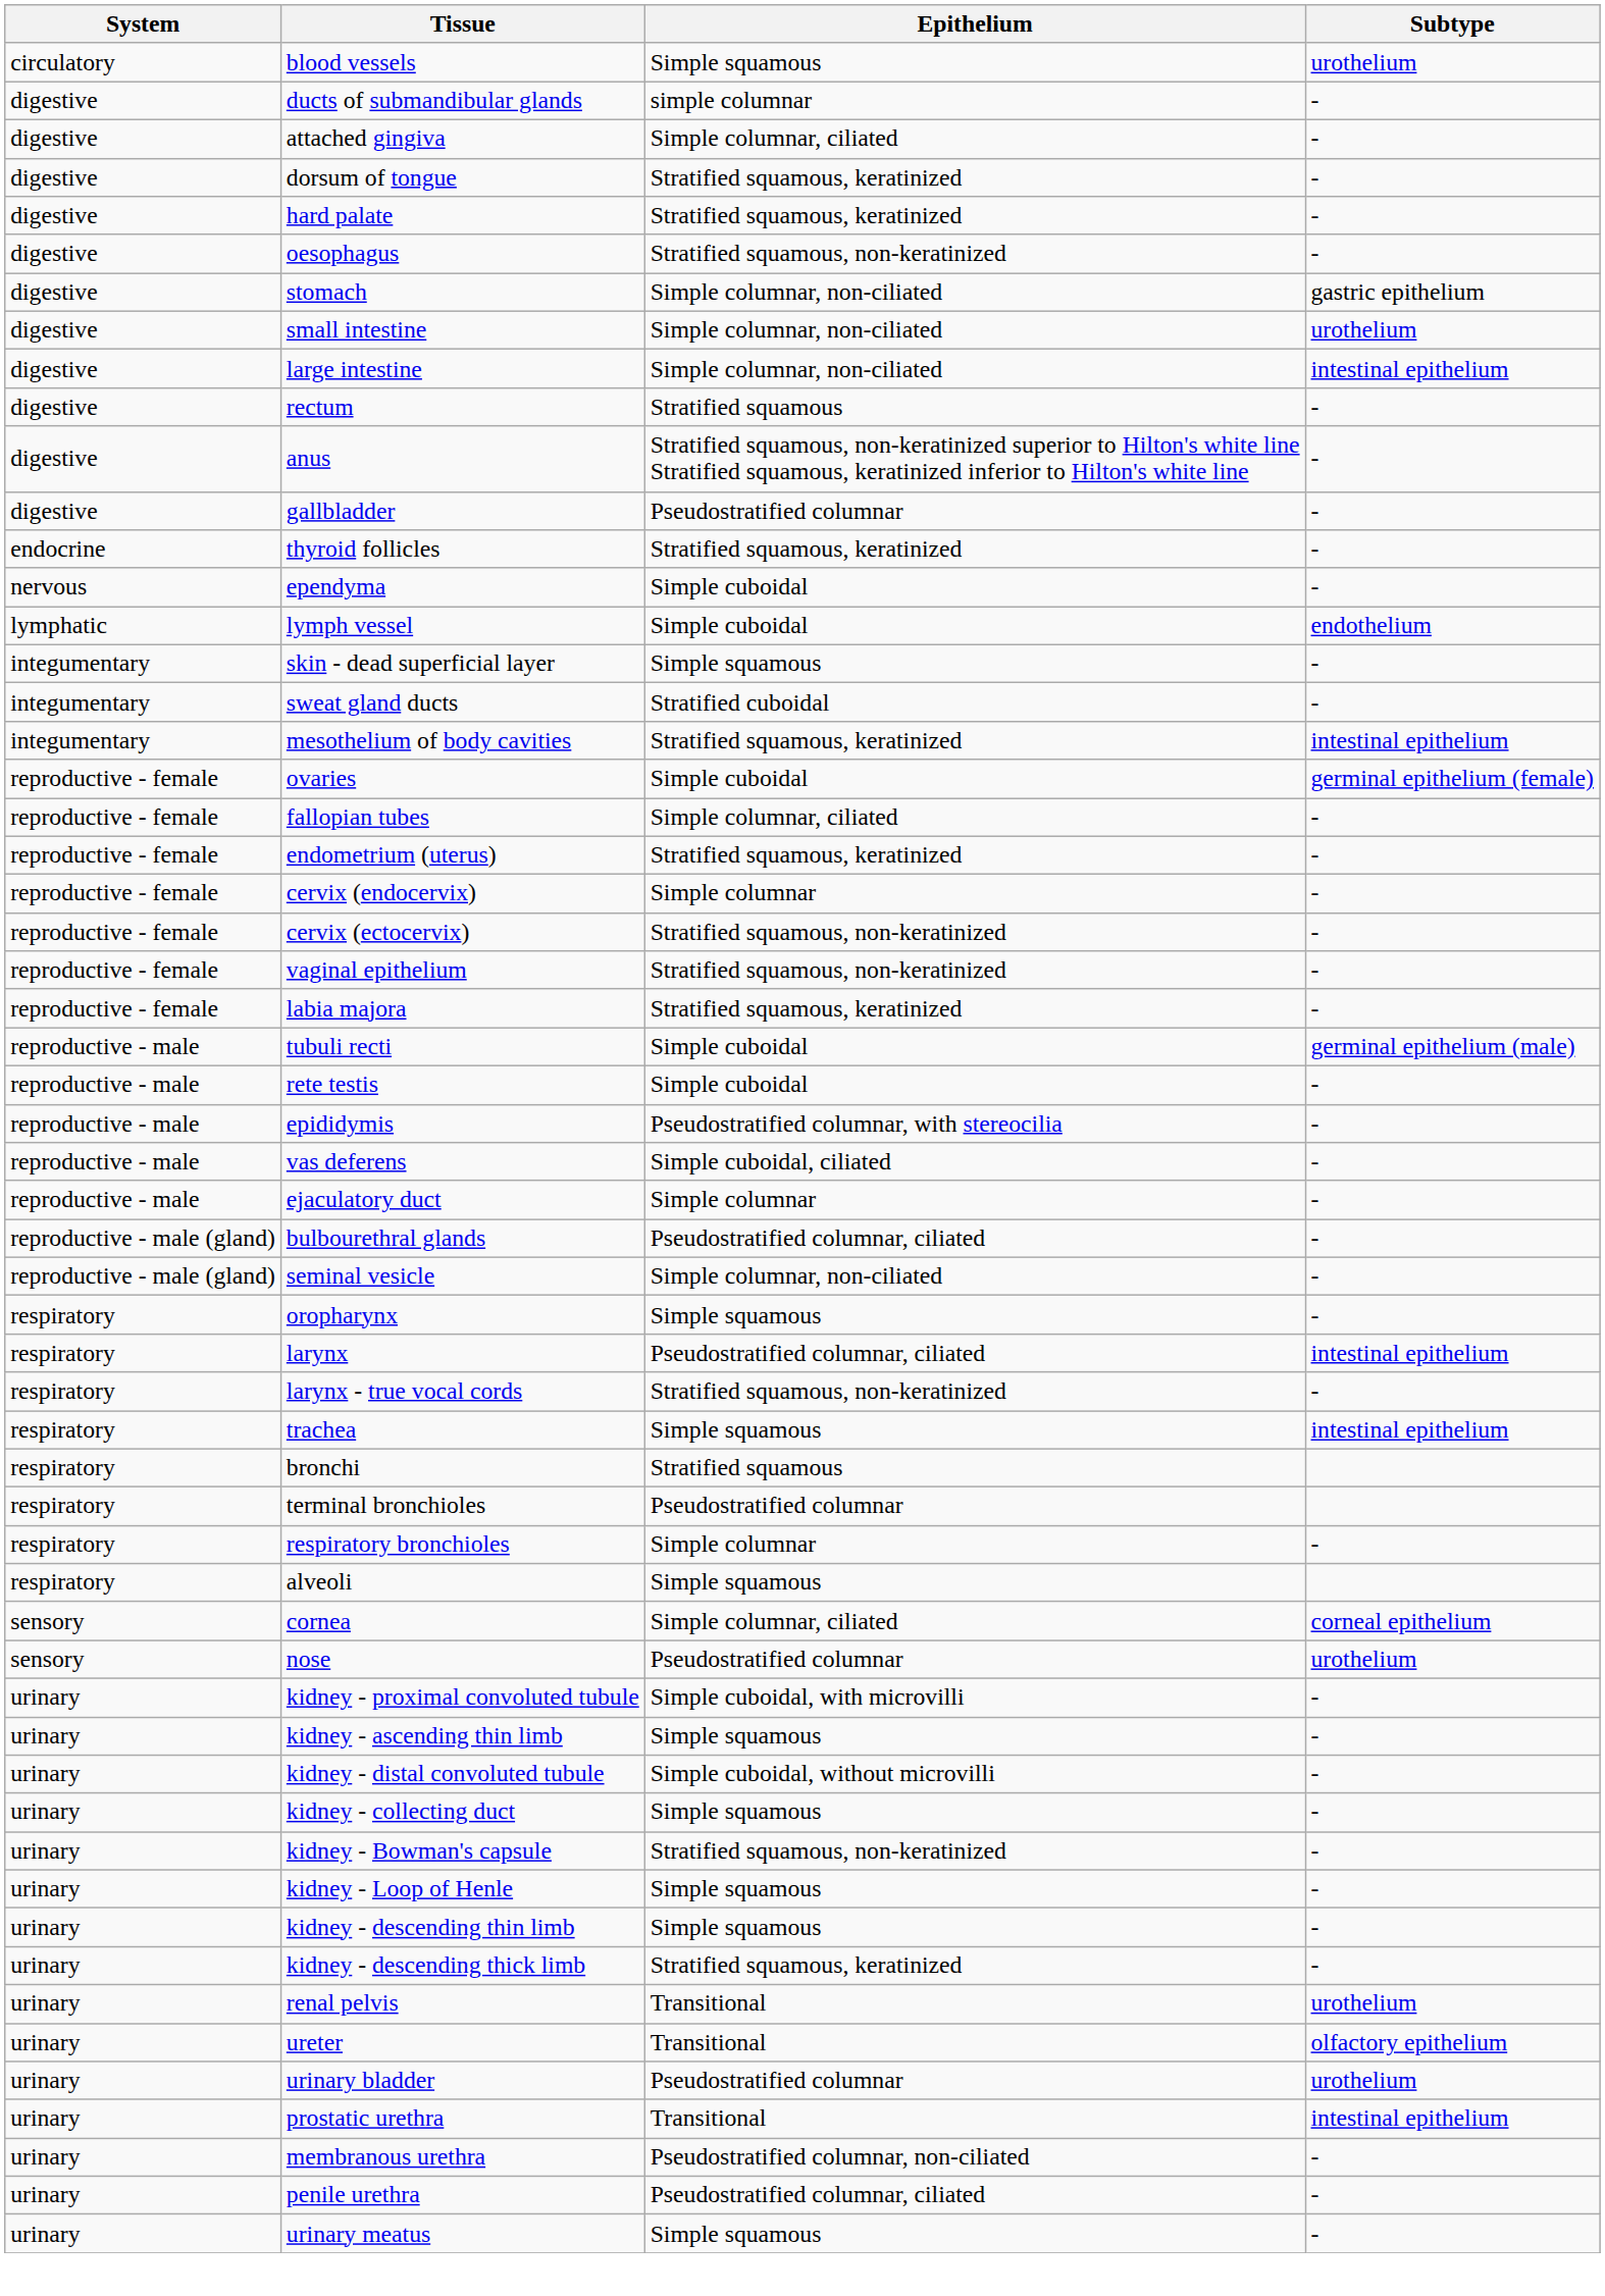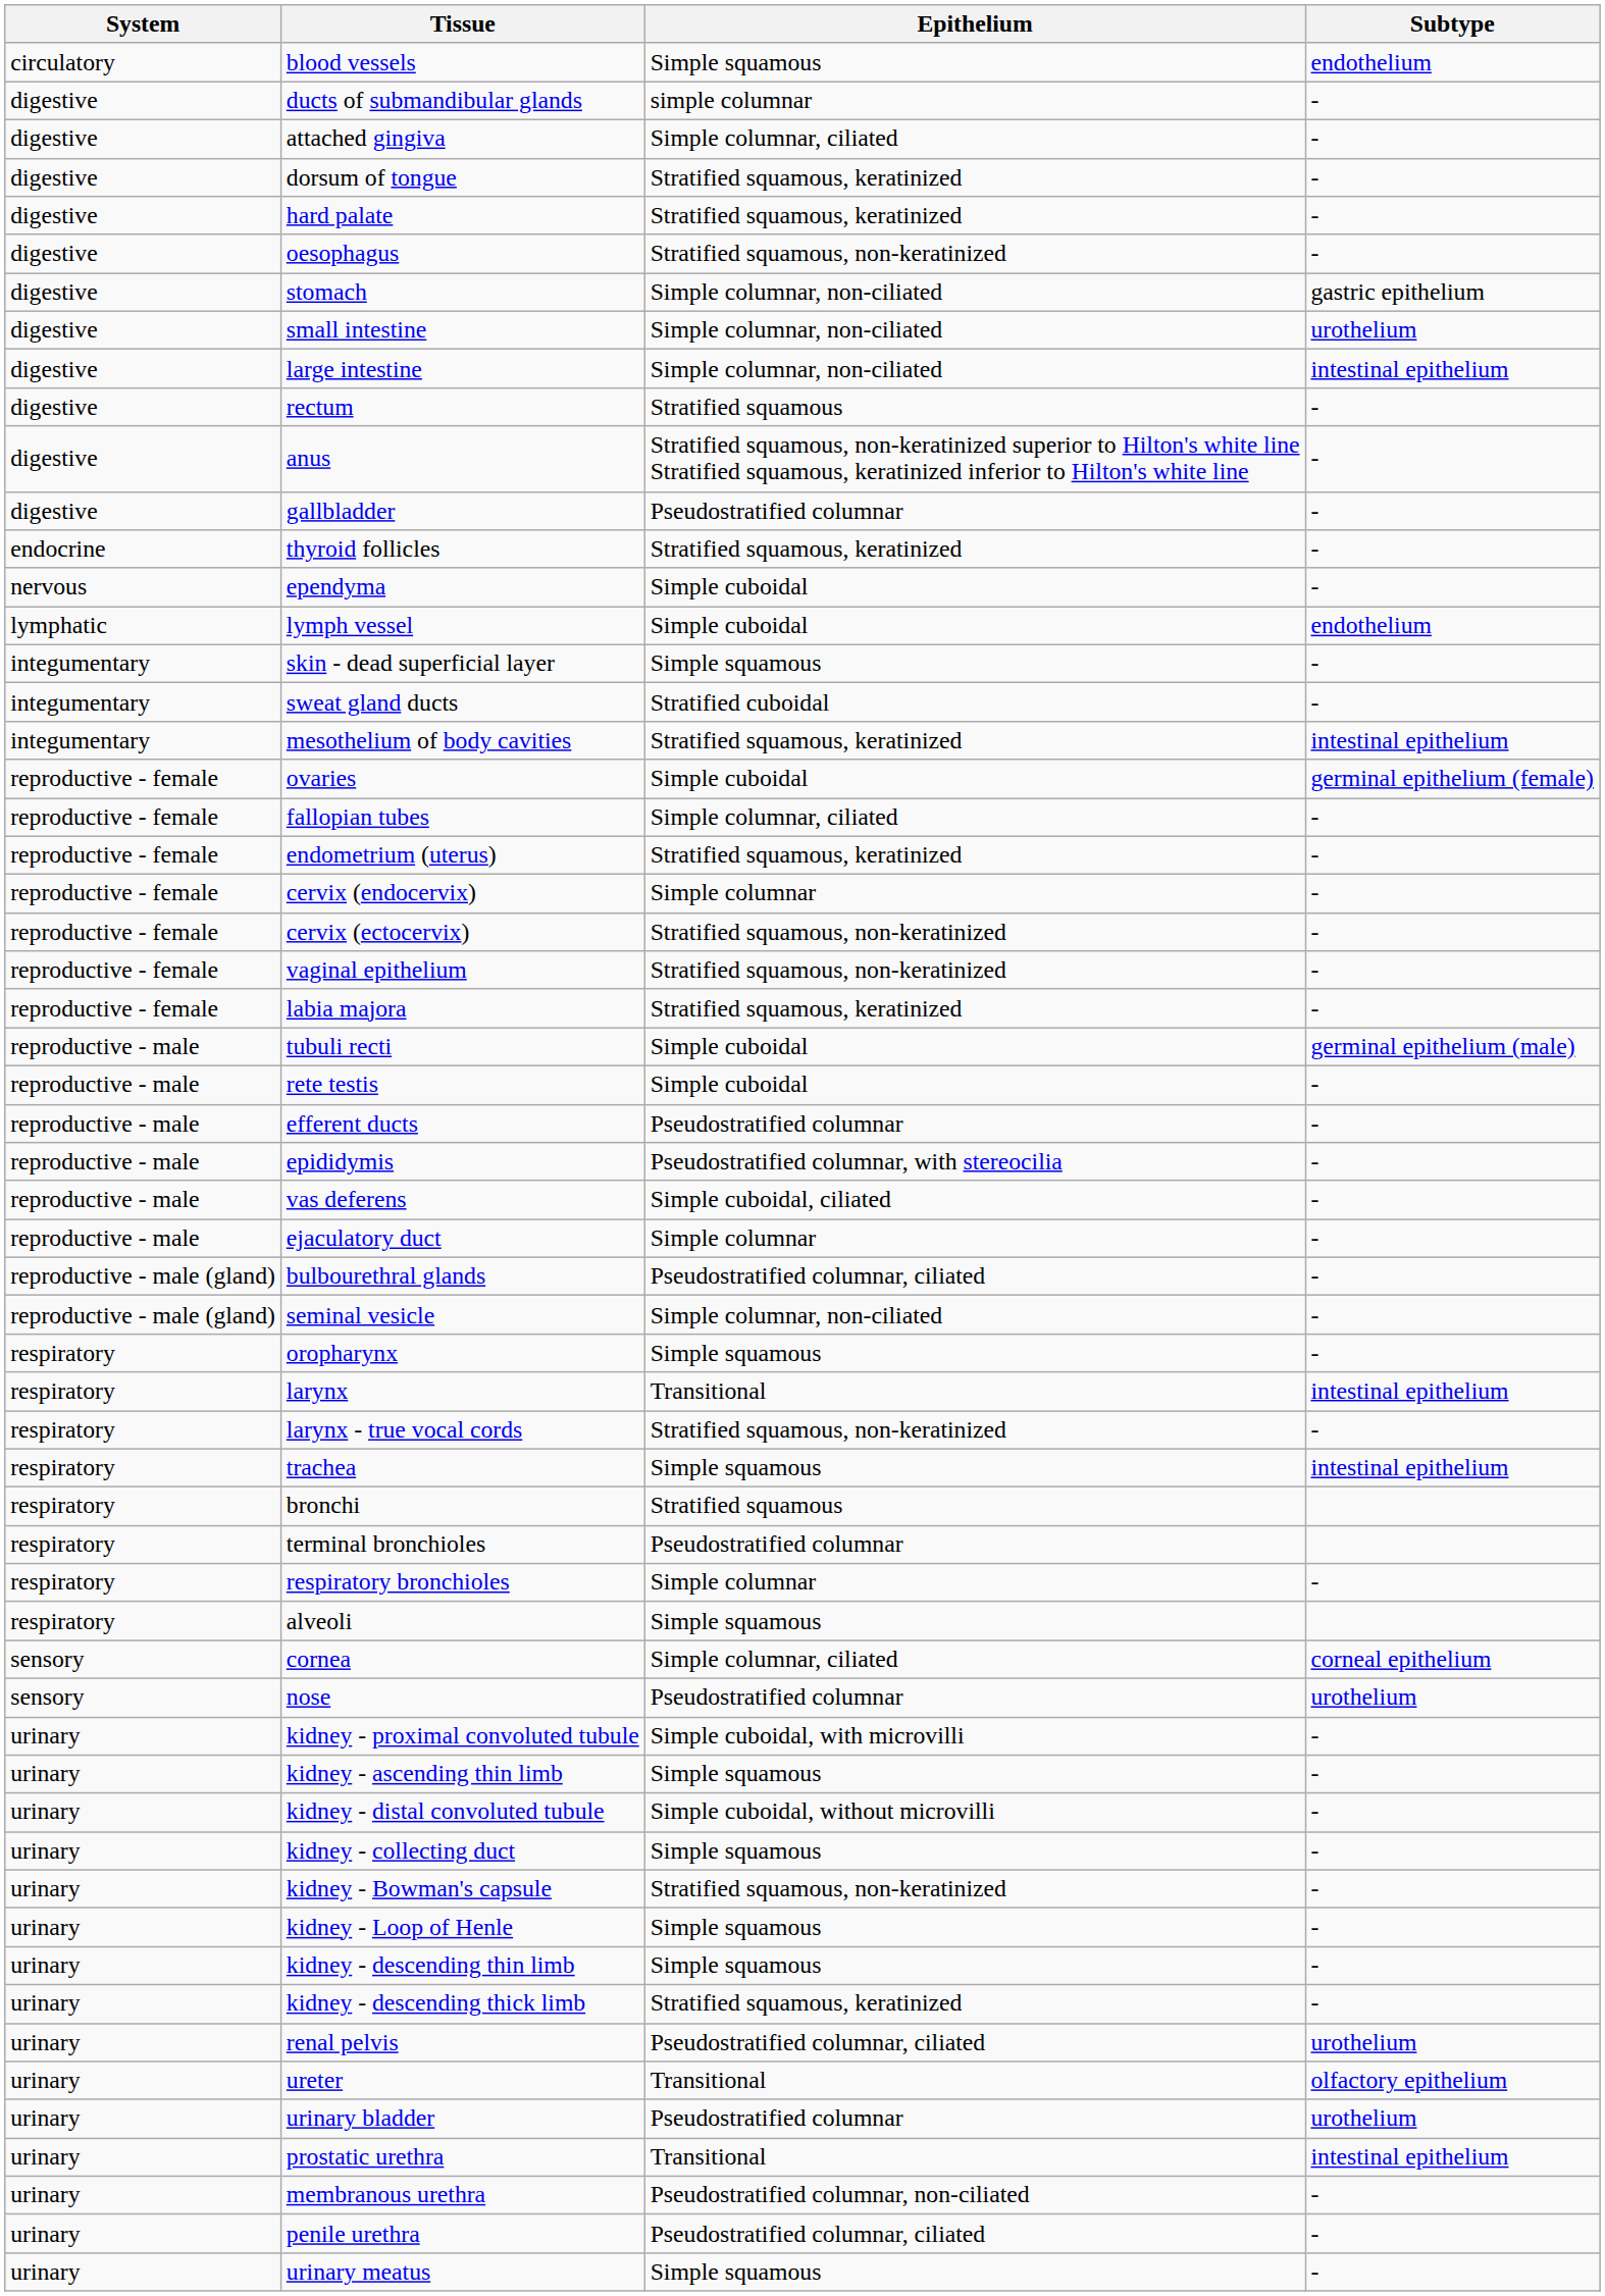blood vessels | Subtype: urothelium -> endothelium
+ row: reproductive - male | efferent ducts | Pseudostratified columnar | -
larynx | Epithelium: Pseudostratified columnar, ciliated -> Transitional
renal pelvis | Epithelium: Transitional -> Pseudostratified columnar, ciliated
